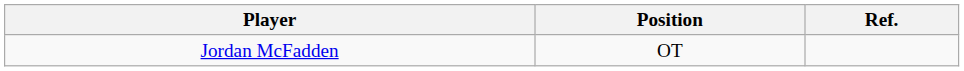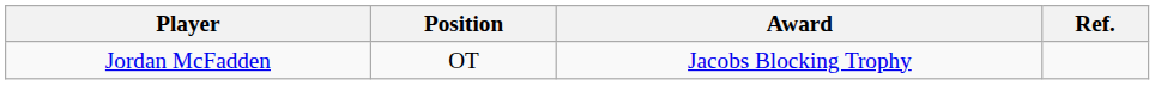+ column: Award | Jacobs Blocking Trophy
